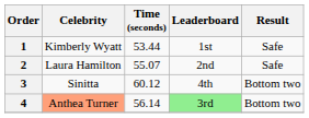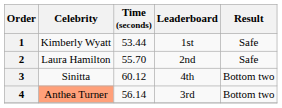2 | Time (seconds): 55.07 -> 55.70
4 | Leaderboard: lightgreen background -> no background
